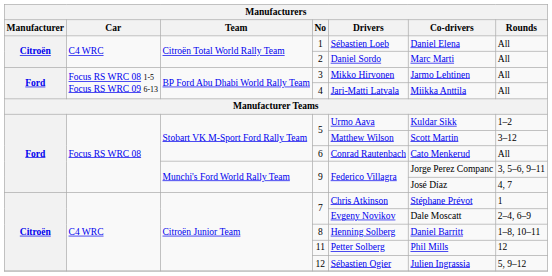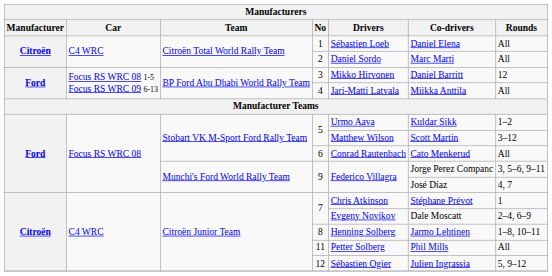3 | Manufacturers / Co-drivers: Jarmo Lehtinen -> Daniel Barritt
3 | Manufacturers / Rounds: All -> 12
8 | Manufacturers / Co-drivers: Daniel Barritt -> Jarmo Lehtinen
11 | Manufacturers / Rounds: 12 -> All
